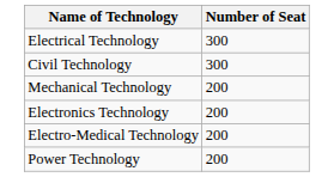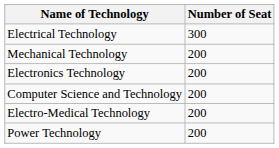- row: Civil Technology | 300
+ row: Computer Science and Technology | 200
